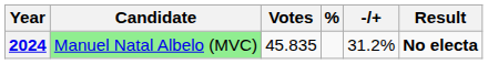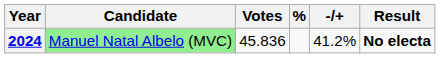2024 | Votes: 45.835 -> 45.836
2024 | -/+: 31.2% -> 41.2%
